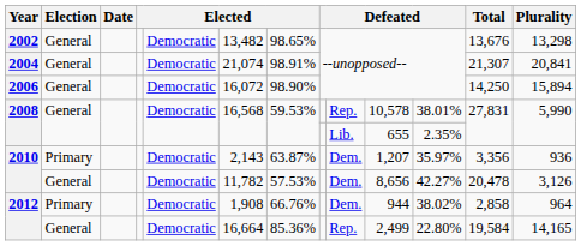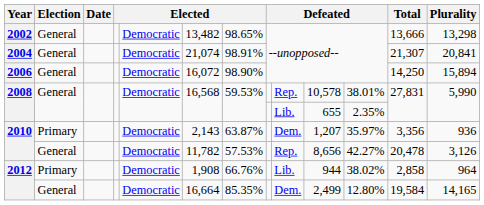2002 | Total: 13,676 -> 13,666
2010 / General | column 9: Dem. -> Rep.
2012 / Primary | column 9: Dem. -> Lib.
2012 / General | column 7: 85.36% -> 85.35%
2012 / General | column 9: Rep. -> Dem.
2012 / General | column 11: 22.80% -> 12.80%
